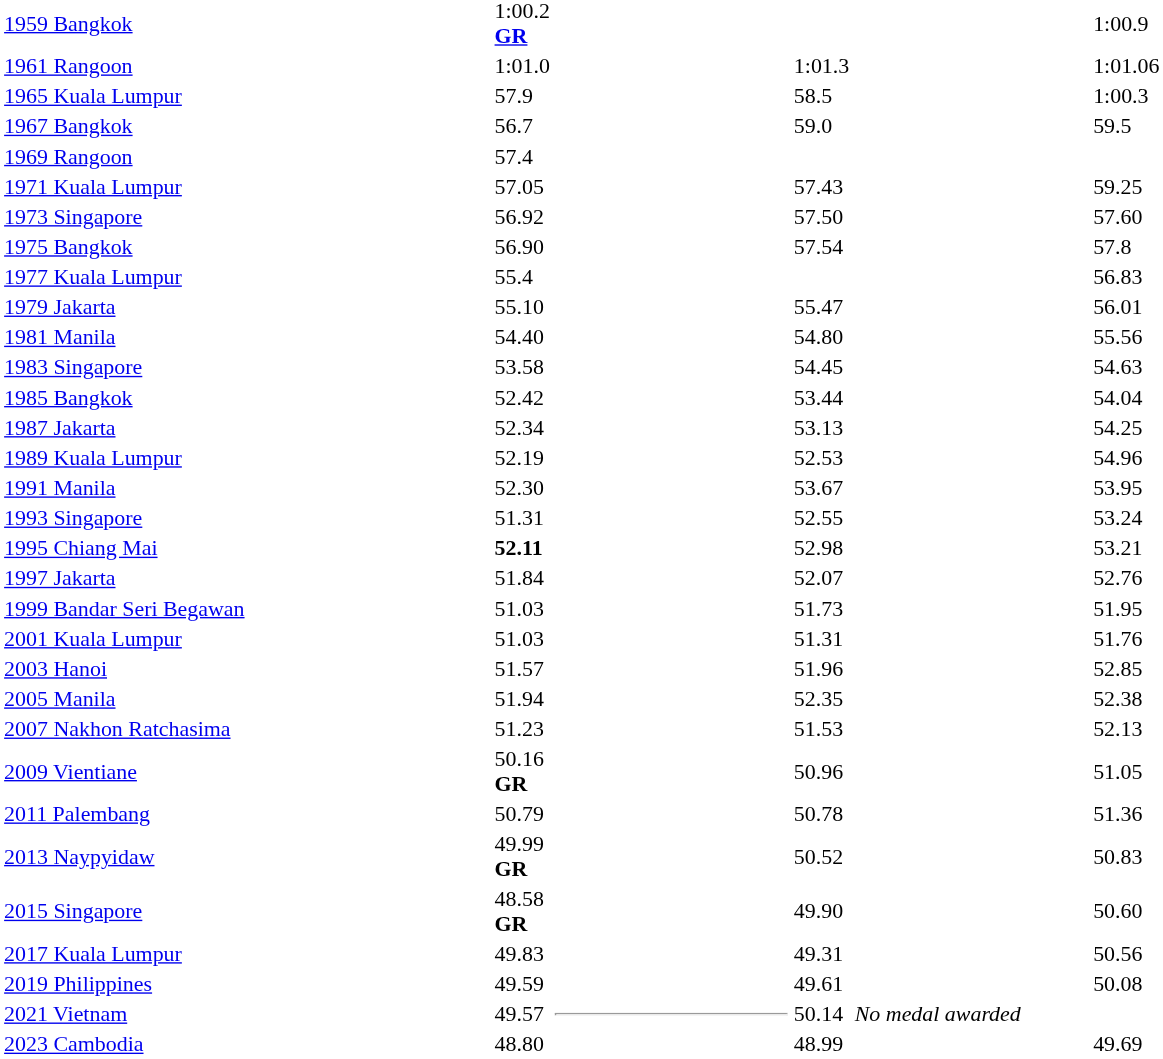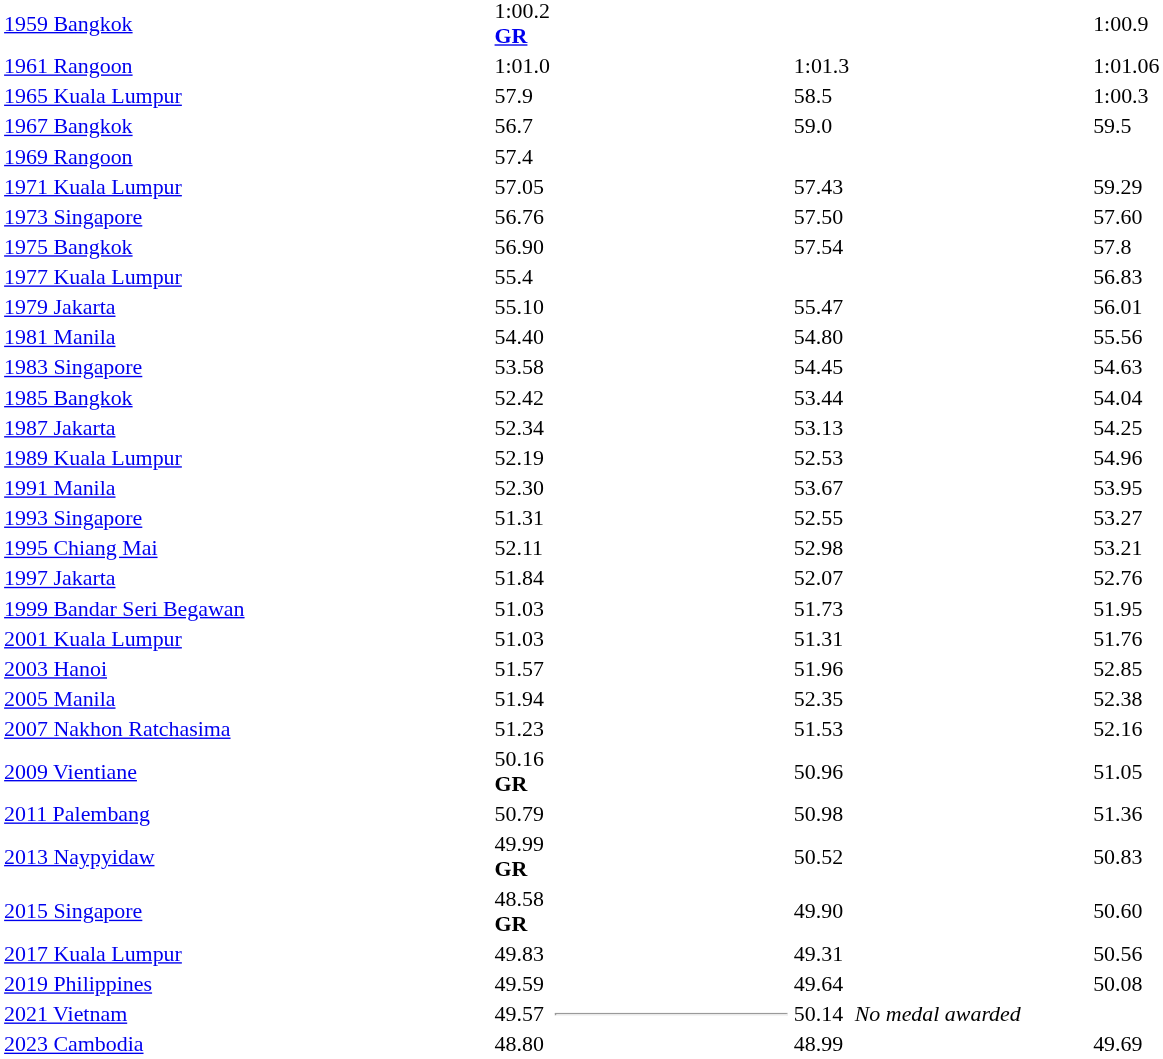1971 Kuala Lumpur | column 7: 59.25 -> 59.29
1973 Singapore | column 3: 56.92 -> 56.76
1993 Singapore | column 7: 53.24 -> 53.27
1995 Chiang Mai | column 3: bold -> normal
2007 Nakhon Ratchasima | column 7: 52.13 -> 52.16
2011 Palembang | column 5: 50.78 -> 50.98
2019 Philippines | column 5: 49.61 -> 49.64
